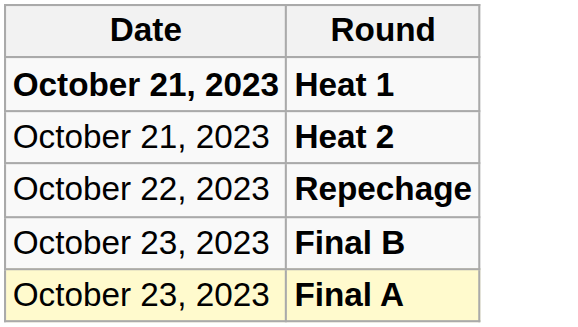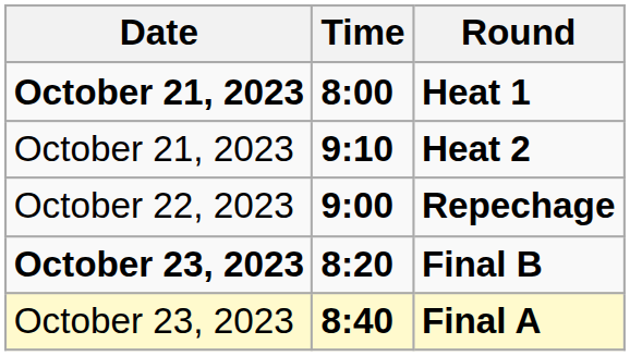+ column: Time | 8:00 | 9:10 | 9:00 | 8:20 | 8:40
Final B | Date: normal -> bold
